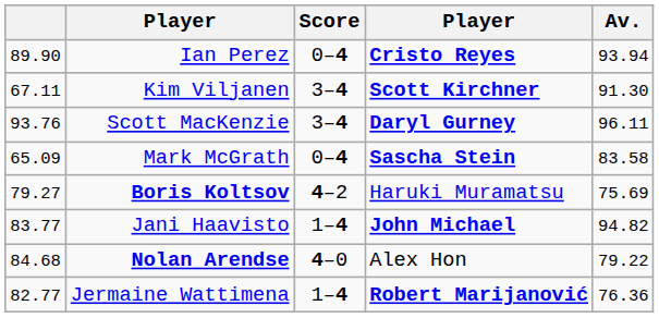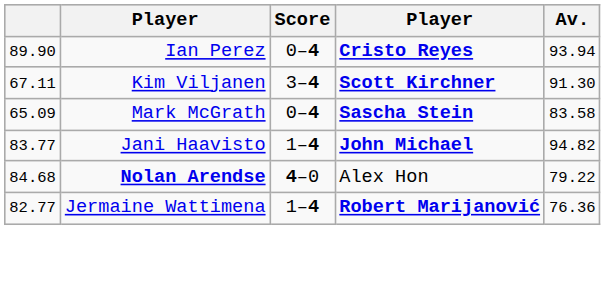- row: 93.76 | Scott MacKenzie | 3–4 | Daryl Gurney | 96.11
- row: 79.27 | Boris Koltsov | 4–2 | Haruki Muramatsu | 75.69
